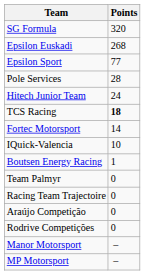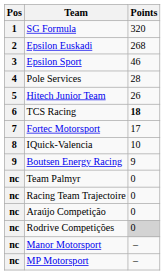+ column: Pos | 1 | 2 | 3 | 4 | 5 | 6 | 7 | 8 | 9 | nc | nc | nc | nc | nc | nc
Epsilon Sport | Points: 77 -> 46
Hitech Junior Team | Points: 24 -> 26
Fortec Motorsport | Points: 14 -> 17
Boutsen Energy Racing | Points: 1 -> 9
Rodrive Competições | Points: no background -> lightgrey background
